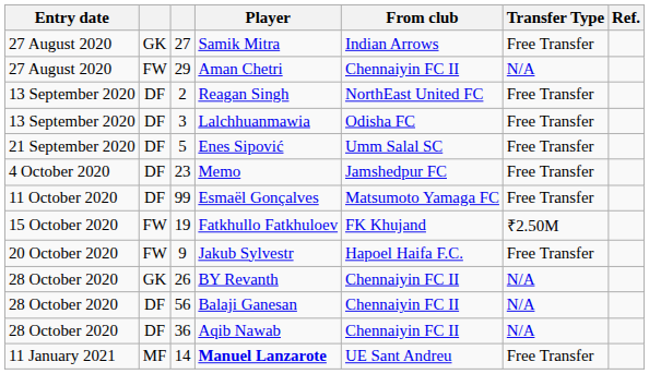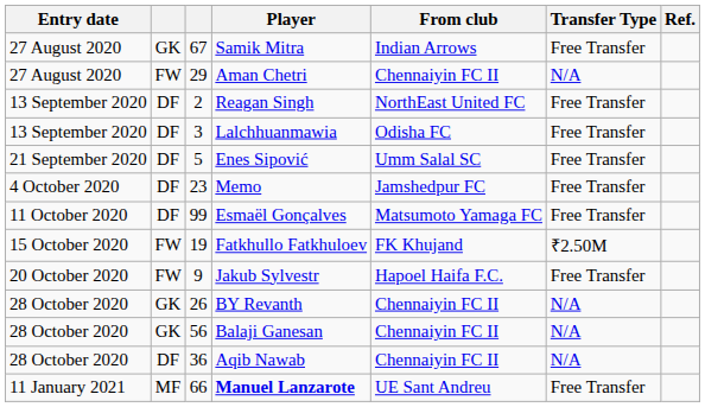Samik Mitra | column 3: 27 -> 67
Balaji Ganesan | column 2: DF -> GK
Manuel Lanzarote | column 3: 14 -> 66
